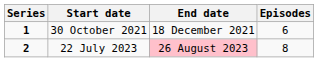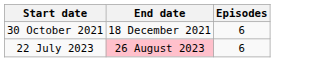- column: Series | 1 | 2
22 July 2023 | Episodes: 8 -> 6
